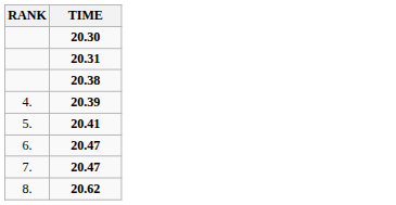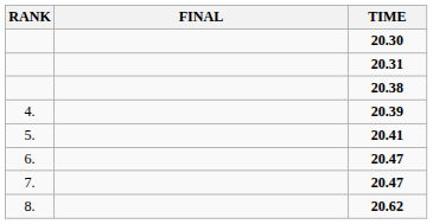+ column: FINAL
